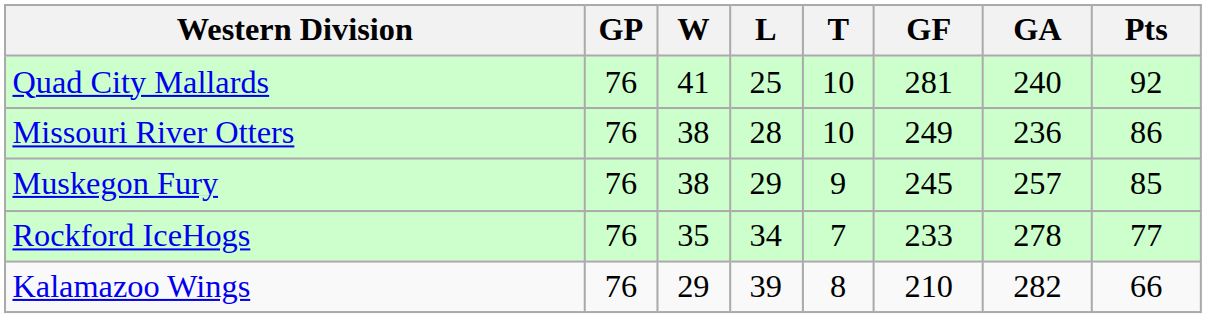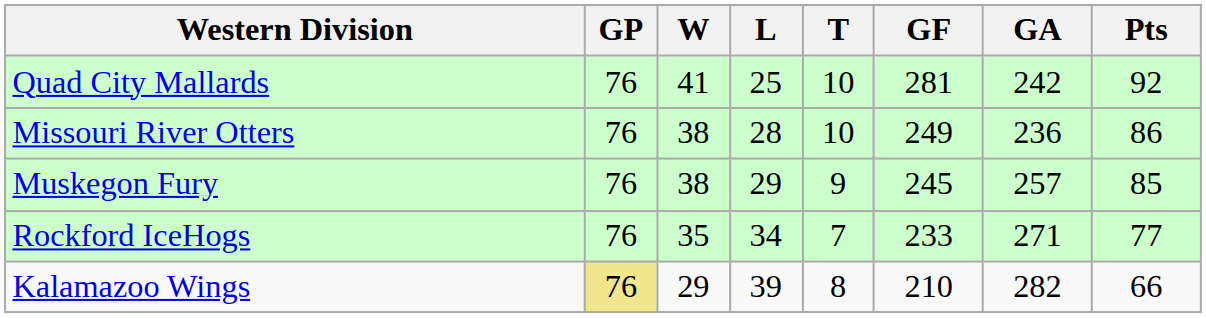Quad City Mallards | GA: 240 -> 242
Rockford IceHogs | GA: 278 -> 271
Kalamazoo Wings | GP: no background -> khaki background
